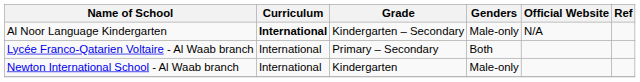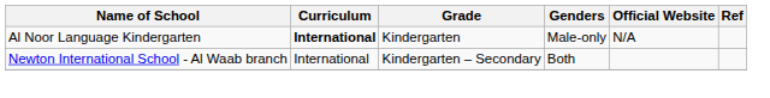Al Noor Language Kindergarten | Grade: Kindergarten – Secondary -> Kindergarten
- row: Lycée Franco-Qatarien Voltaire - Al Waab branch | International | Primary – Secondary | Both
Newton International School - Al Waab branch | Grade: Kindergarten -> Kindergarten – Secondary
Newton International School - Al Waab branch | Genders: Male-only -> Both
